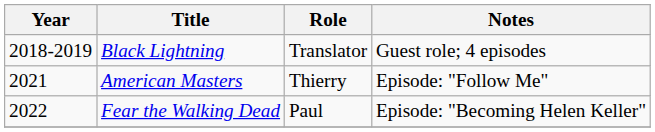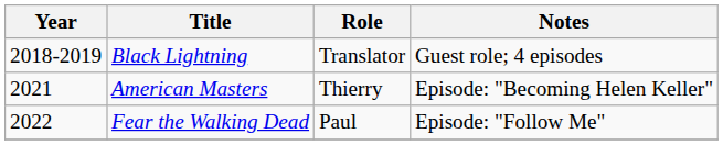American Masters | Notes: Episode: "Follow Me" -> Episode: "Becoming Helen Keller"
Fear the Walking Dead | Notes: Episode: "Becoming Helen Keller" -> Episode: "Follow Me"
